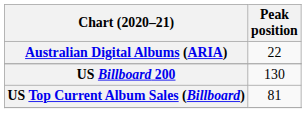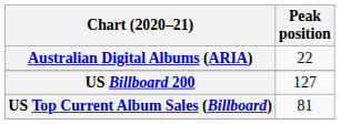US Billboard 200 | Peak position: 130 -> 127
